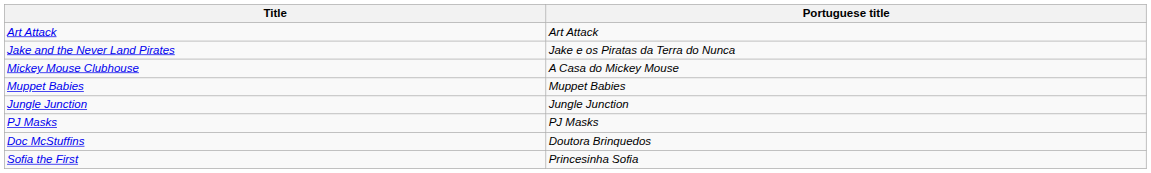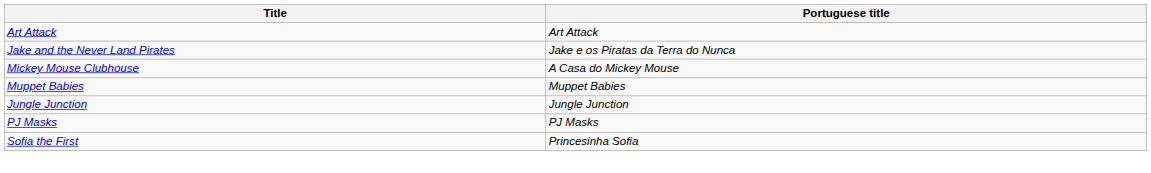- row: Doc McStuffins | Doutora Brinquedos
